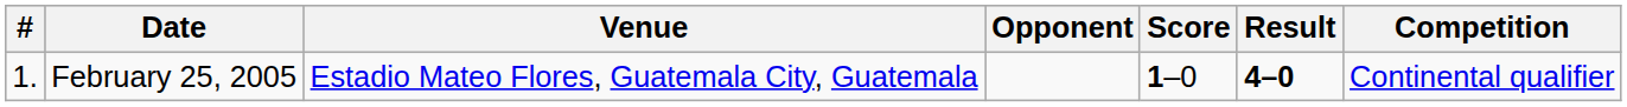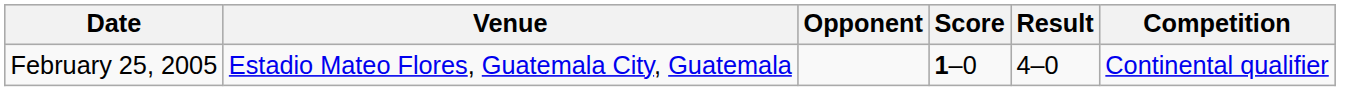- column: # | 1.
February 25, 2005 | Result: bold -> normal
